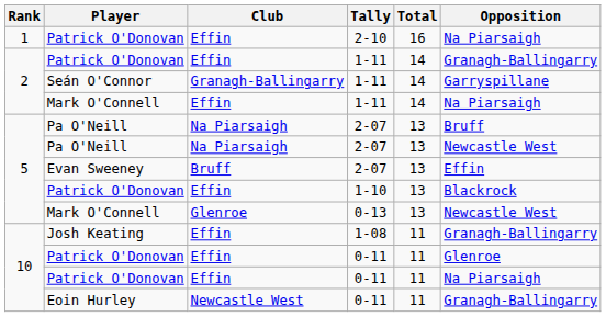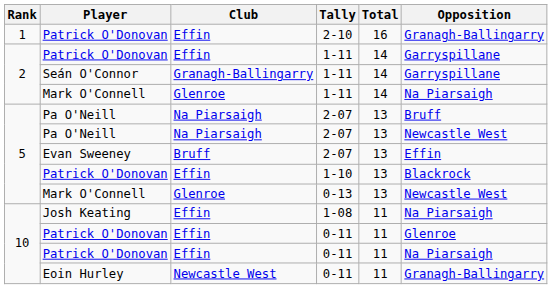Patrick O'Donovan / 2-10 | Opposition: Na Piarsaigh -> Granagh-Ballingarry
Patrick O'Donovan / 1-11 | Opposition: Granagh-Ballingarry -> Garryspillane
Mark O'Connell / 1-11 | Club: Effin -> Glenroe
Josh Keating | Opposition: Granagh-Ballingarry -> Na Piarsaigh
